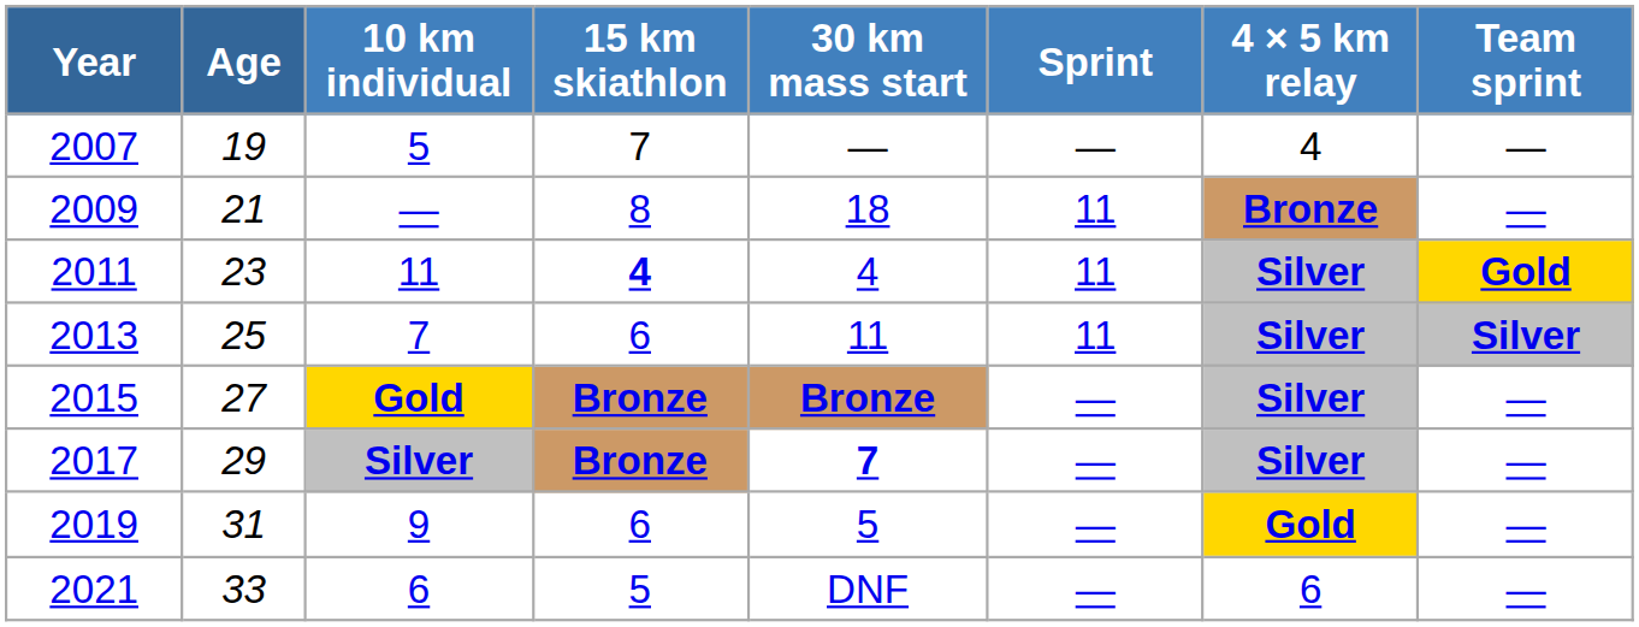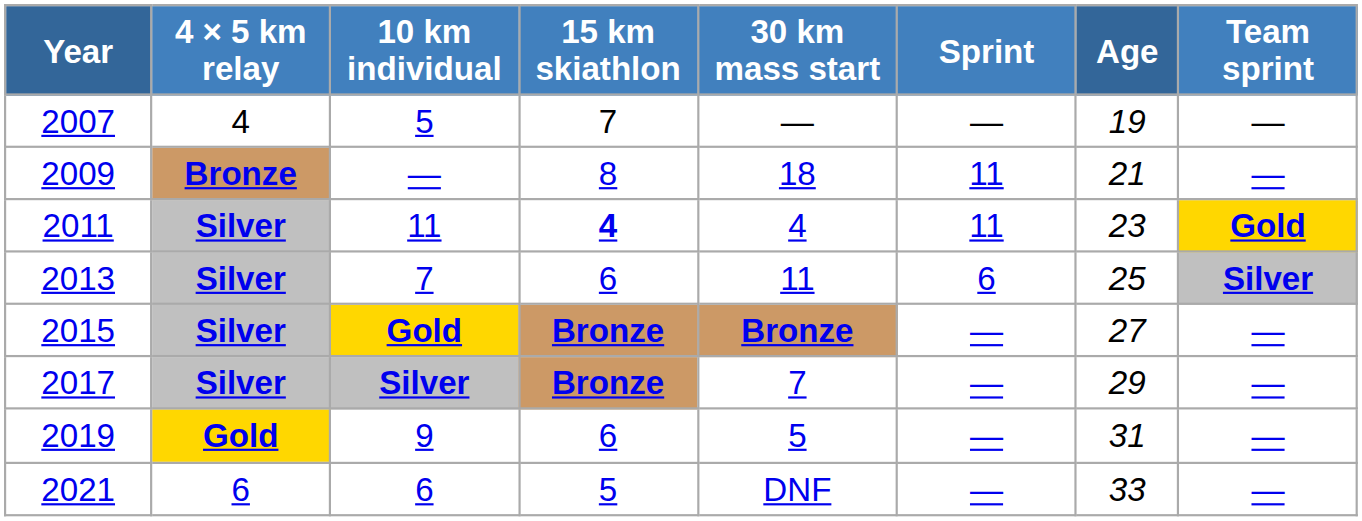columns swapped: Age <-> 4 × 5 km relay
2013 | Sprint: 11 -> 6
2017 | 30 km mass start: bold -> normal
